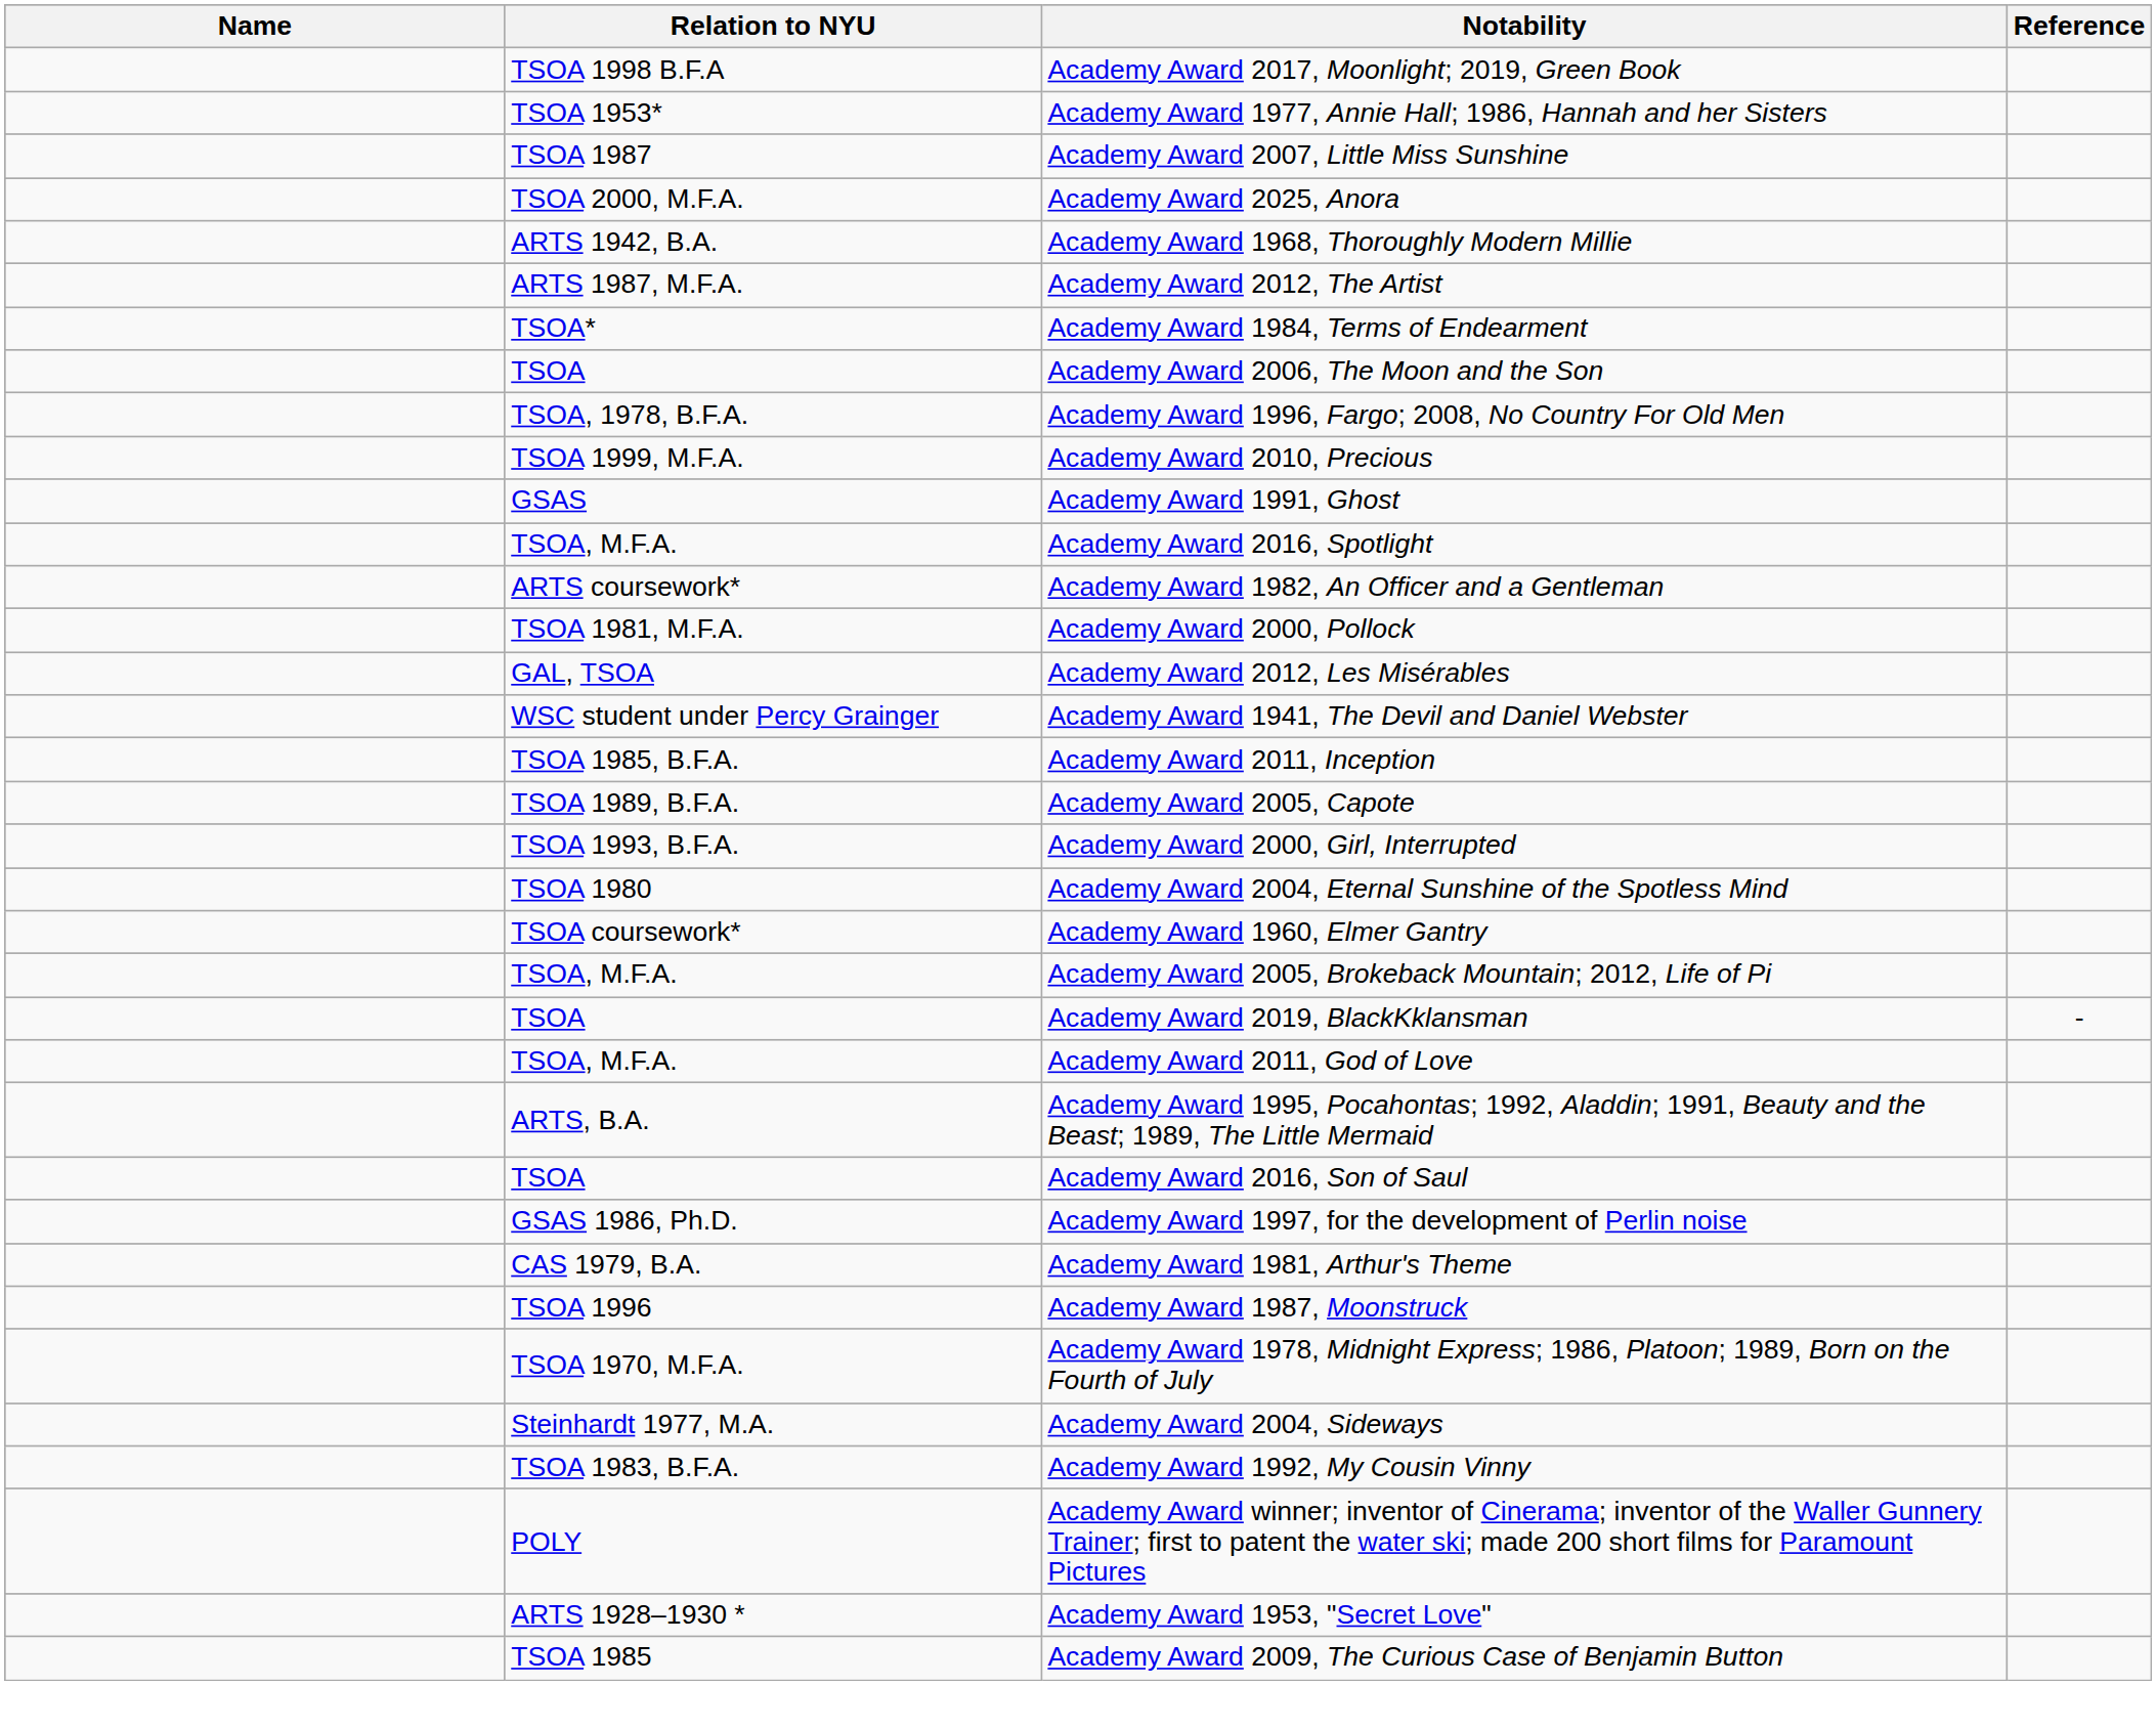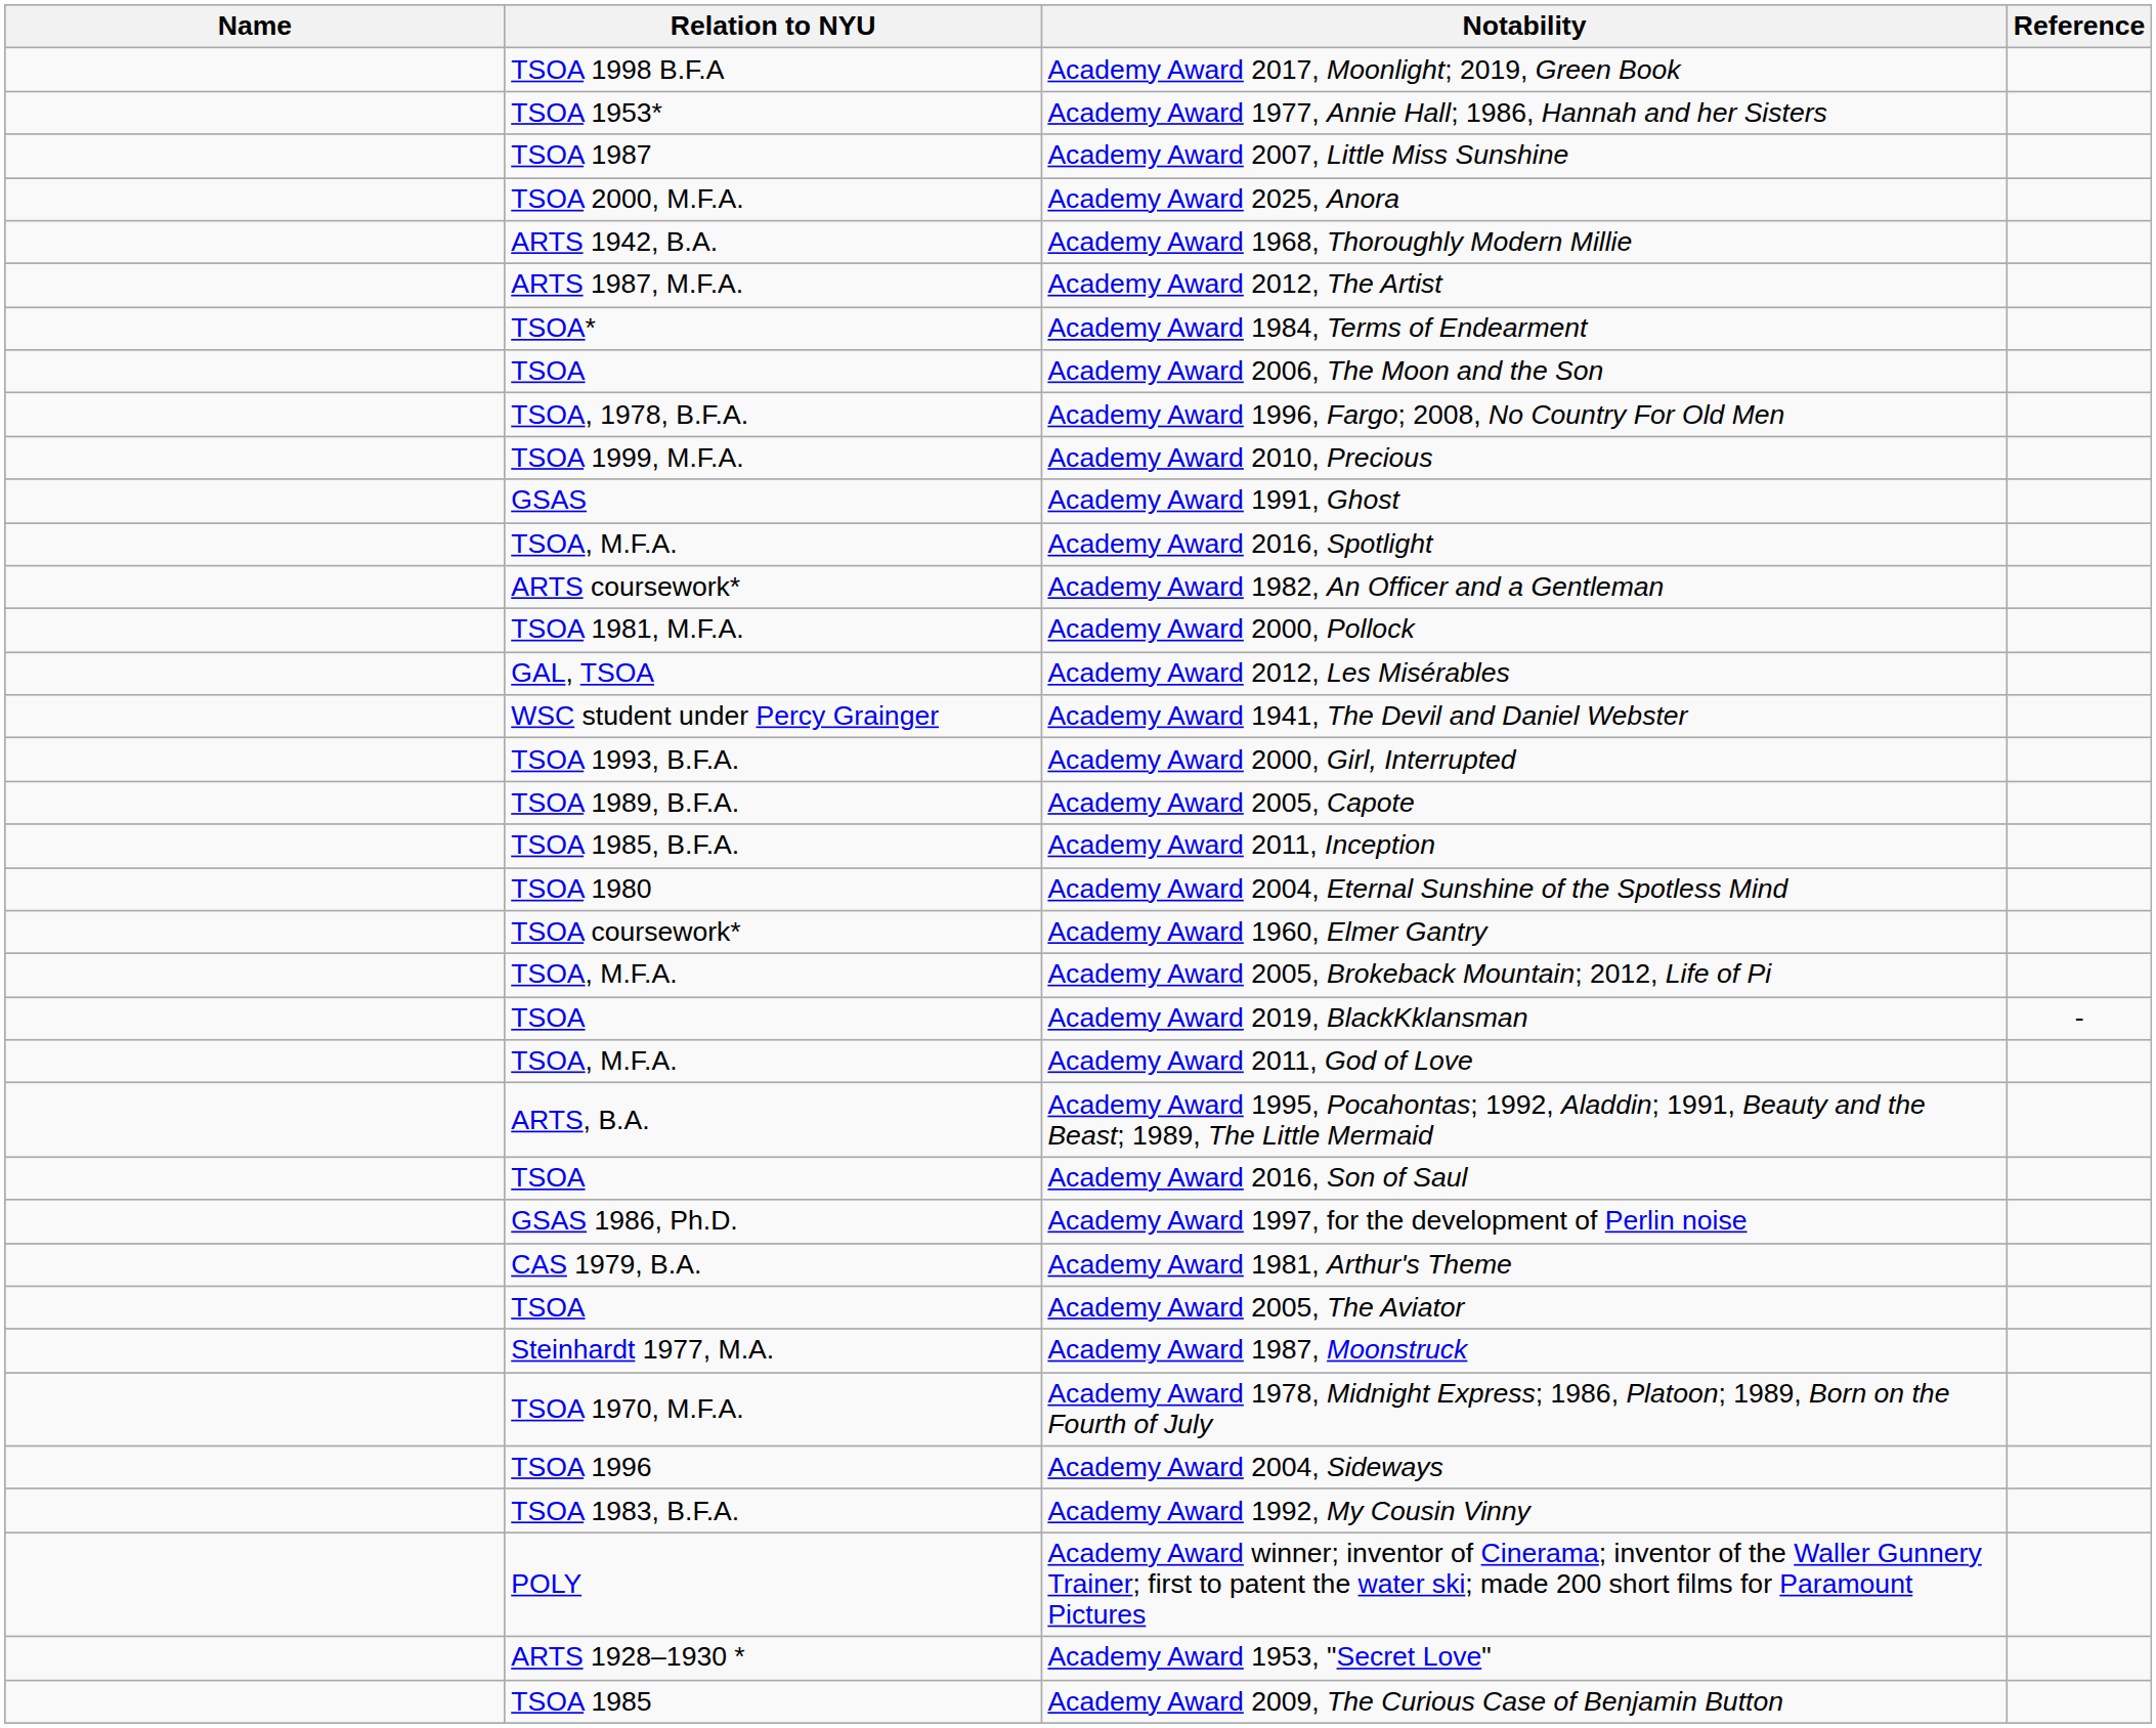rows swapped: Academy Award 2011, Inception <-> Academy Award 2000, Girl, Interrupted
+ row: TSOA | Academy Award 2005, The Aviator
Academy Award 1987, Moonstruck | Relation to NYU: TSOA 1996 -> Steinhardt 1977, M.A.
Academy Award 2004, Sideways | Relation to NYU: Steinhardt 1977, M.A. -> TSOA 1996
